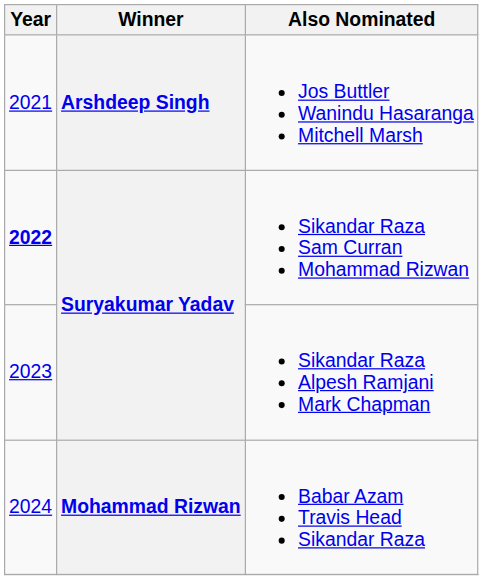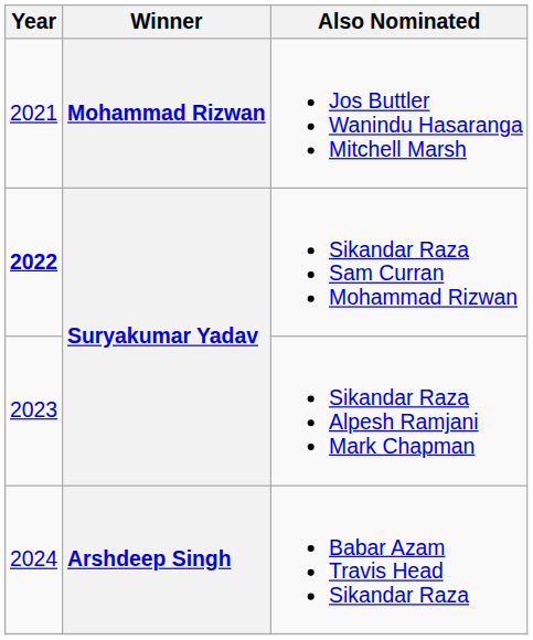Jos Buttler Wanindu Hasaranga Mitchell Marsh | Winner: Arshdeep Singh -> Mohammad Rizwan
Babar Azam Travis Head Sikandar Raza | Winner: Mohammad Rizwan -> Arshdeep Singh
